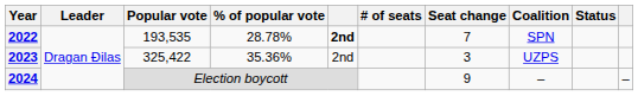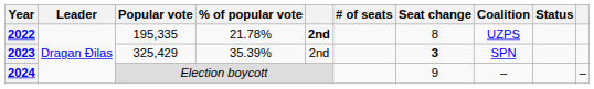2022 | Popular vote: 193,535 -> 195,335
2022 | % of popular vote: 28.78% -> 21.78%
2022 | Seat change: 7 -> 8
2022 | Coalition: SPN -> UZPS
2023 | Popular vote: 325,422 -> 325,429
2023 | % of popular vote: 35.36% -> 35.39%
2023 | Seat change: normal -> bold
2023 | Coalition: UZPS -> SPN
